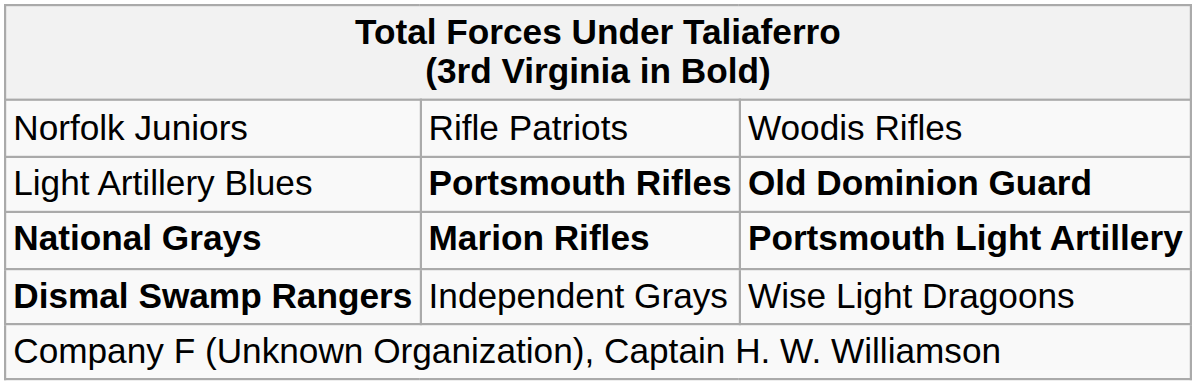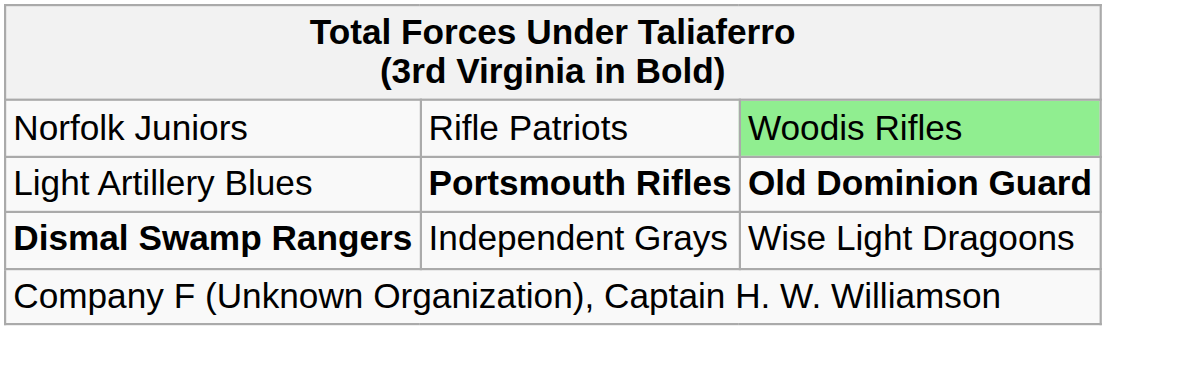Norfolk Juniors | column 3: no background -> lightgreen background
- row: National Grays | Marion Rifles | Portsmouth Light Artillery
